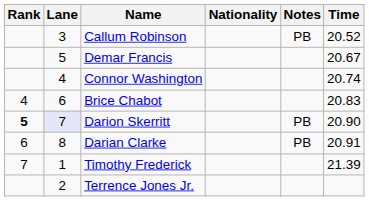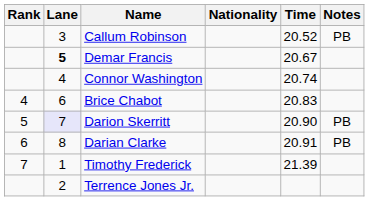columns swapped: Time <-> Notes
Demar Francis | Lane: normal -> bold
Darion Skerritt | Rank: bold -> normal
